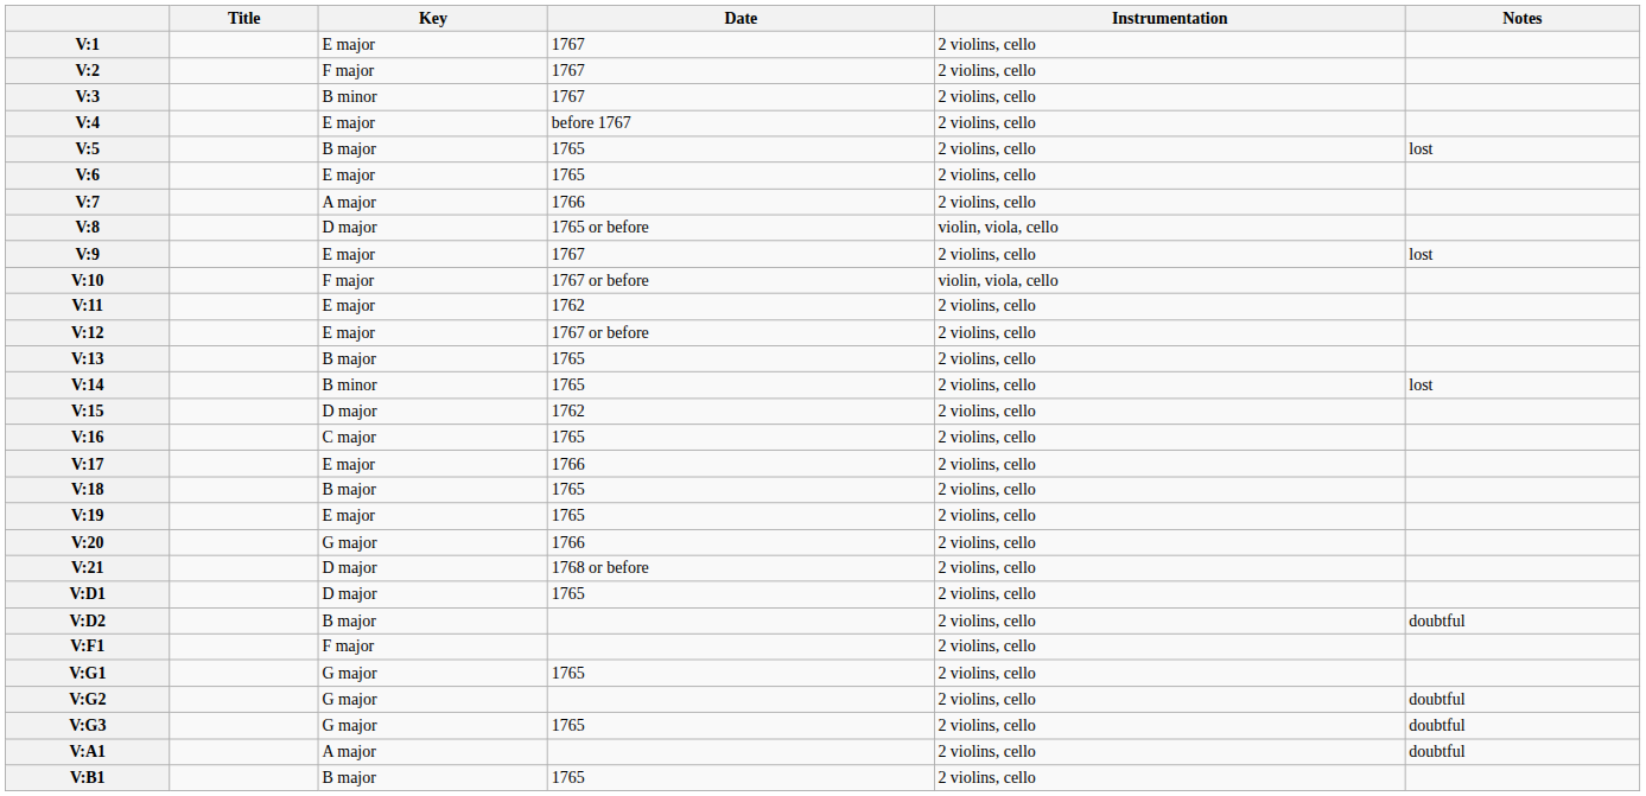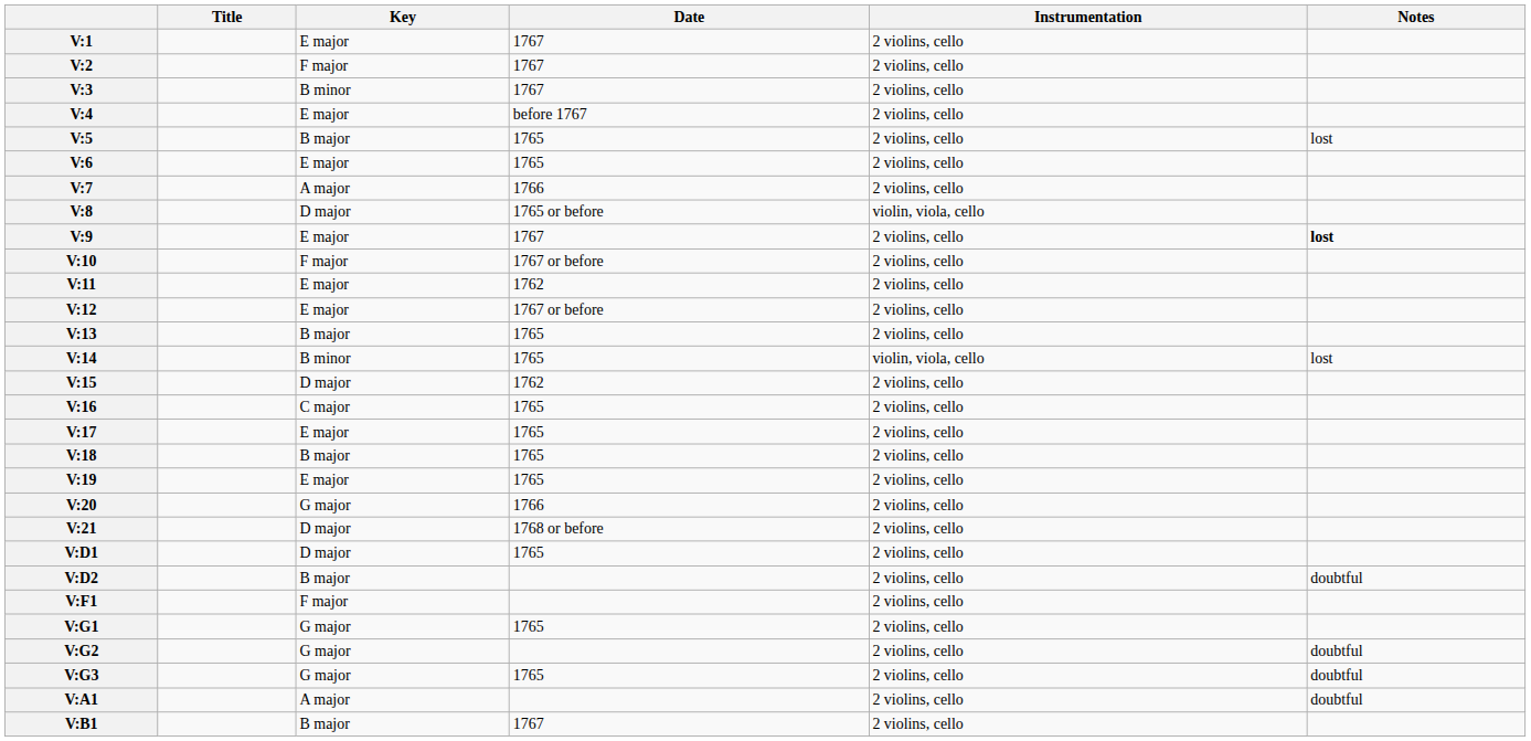V:9 | Notes: normal -> bold
V:10 | Instrumentation: violin, viola, cello -> 2 violins, cello
V:14 | Instrumentation: 2 violins, cello -> violin, viola, cello
V:17 | Date: 1766 -> 1765
V:B1 | Date: 1765 -> 1767
